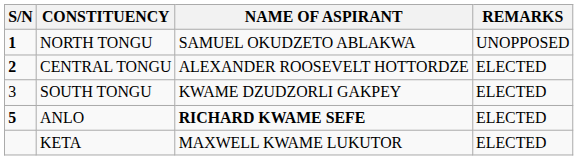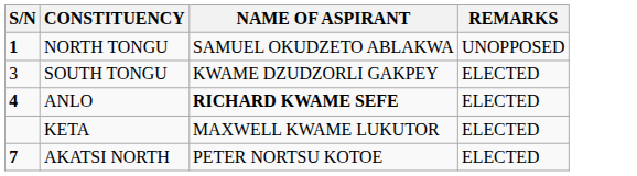- row: 2 | CENTRAL TONGU | ALEXANDER ROOSEVELT HOTTORDZE | ELECTED
ANLO | S/N: 5 -> 4
+ row: 7 | AKATSI NORTH | PETER NORTSU KOTOE | ELECTED
